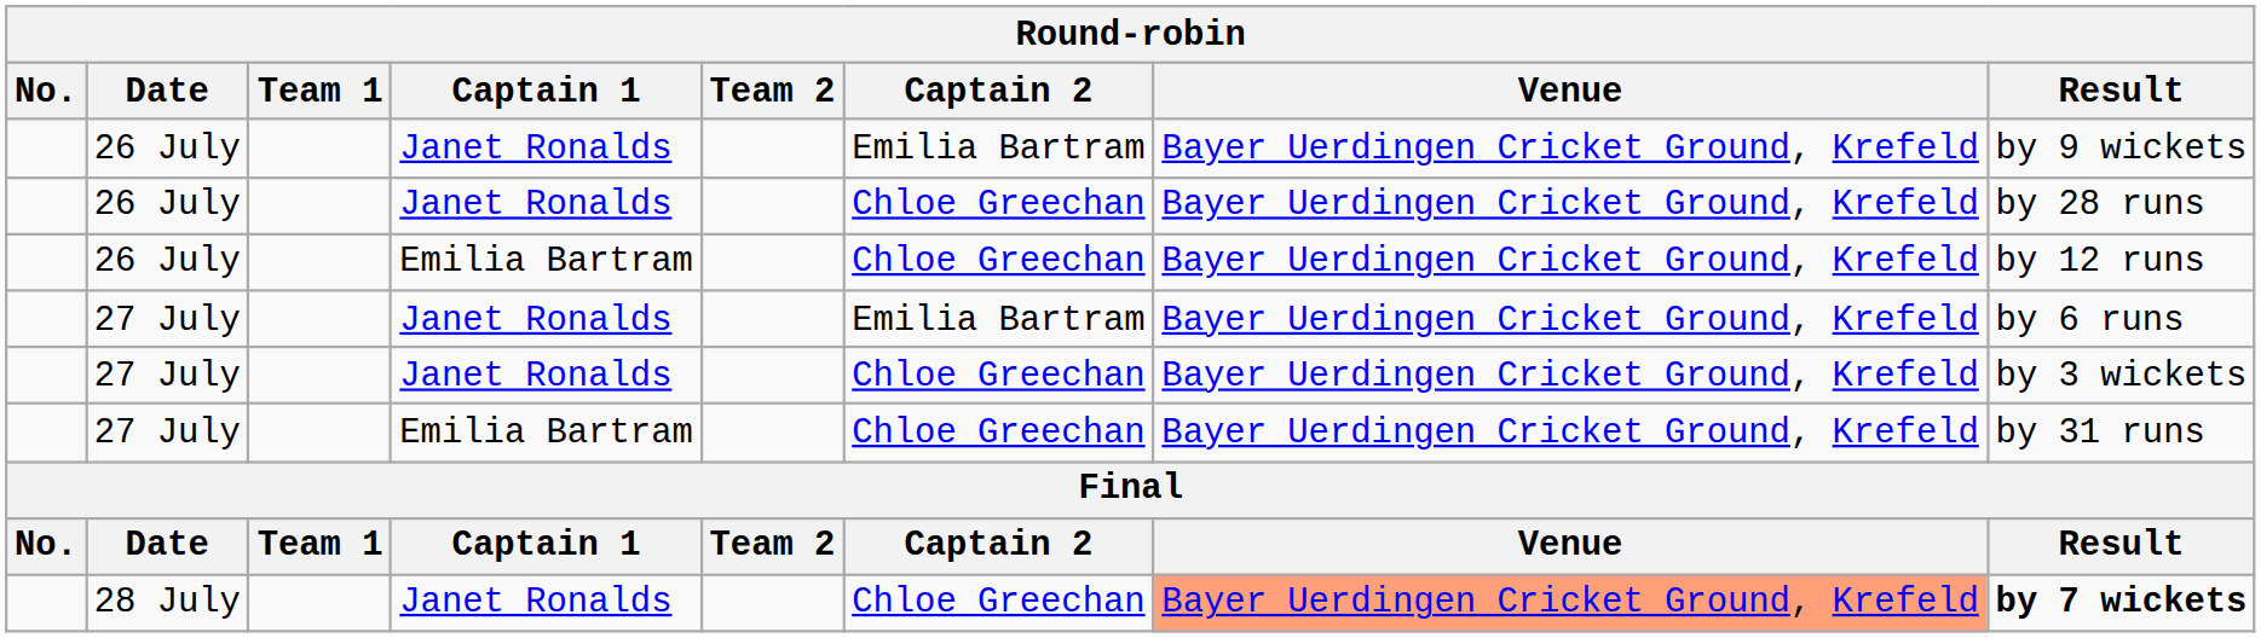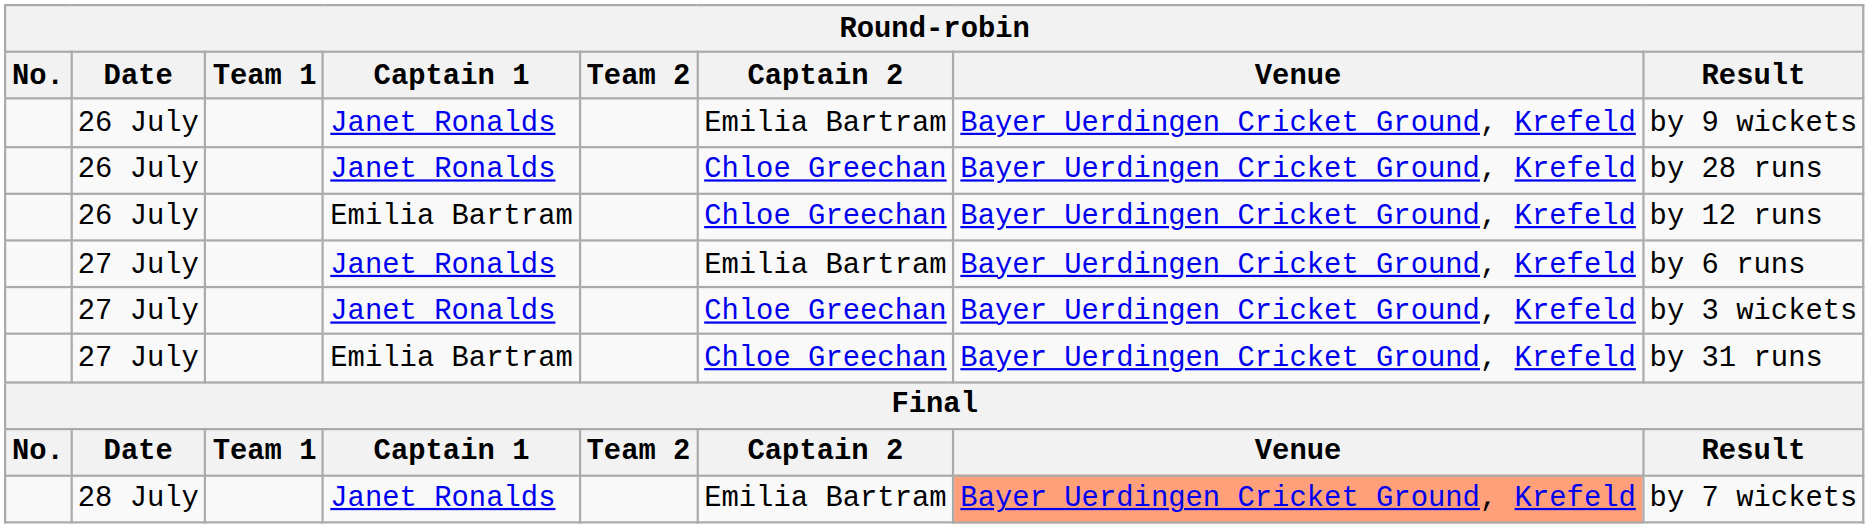28 July | Captain 2: Chloe Greechan -> Emilia Bartram
28 July | Result: bold -> normal
